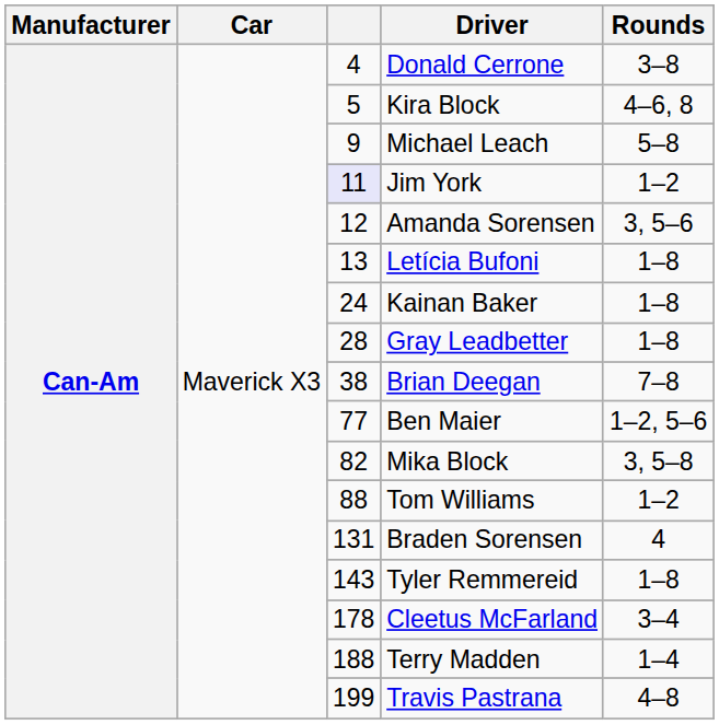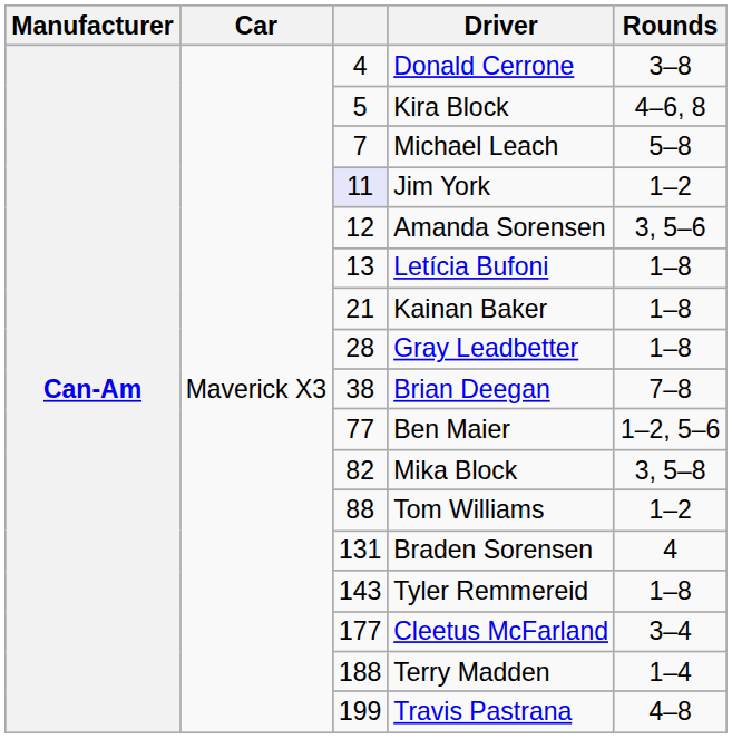Michael Leach | column 3: 9 -> 7
Kainan Baker | column 3: 24 -> 21
Cleetus McFarland | column 3: 178 -> 177
